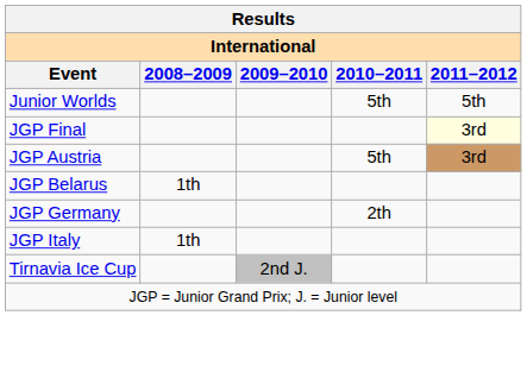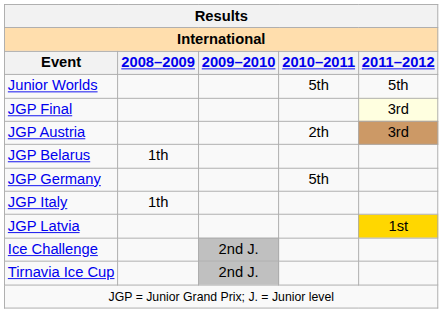JGP Austria | 2010–2011: 5th -> 2th
JGP Germany | 2010–2011: 2th -> 5th
+ row: JGP Latvia | 1st
+ row: Ice Challenge | 2nd J.
